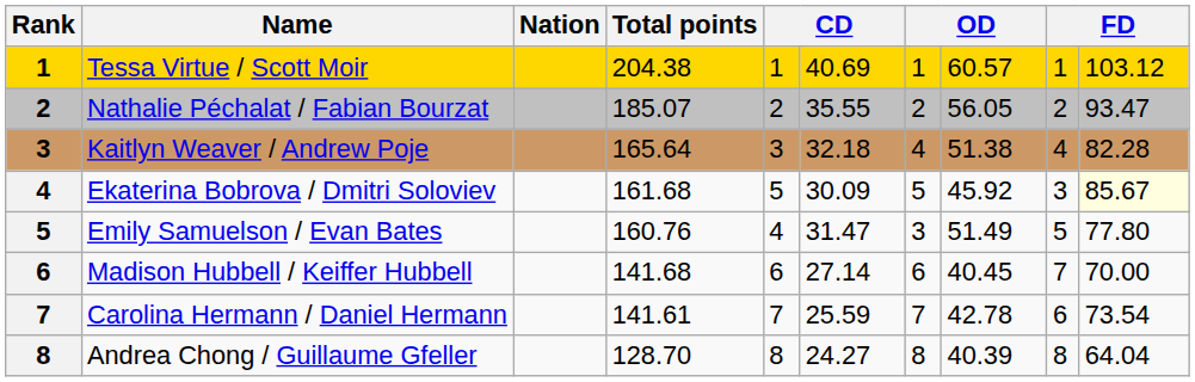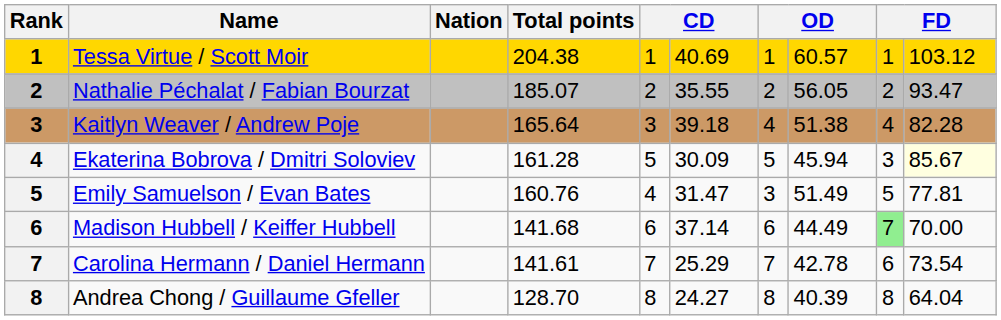Kaitlyn Weaver / Andrew Poje | column 6: 32.18 -> 39.18
Ekaterina Bobrova / Dmitri Soloviev | Total points: 161.68 -> 161.28
Ekaterina Bobrova / Dmitri Soloviev | column 8: 45.92 -> 45.94
Emily Samuelson / Evan Bates | column 10: 77.80 -> 77.81
Madison Hubbell / Keiffer Hubbell | column 6: 27.14 -> 37.14
Madison Hubbell / Keiffer Hubbell | column 8: 40.45 -> 44.49
Madison Hubbell / Keiffer Hubbell | column 9: no background -> lightgreen background
Carolina Hermann / Daniel Hermann | column 6: 25.59 -> 25.29
